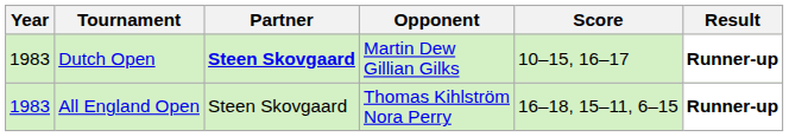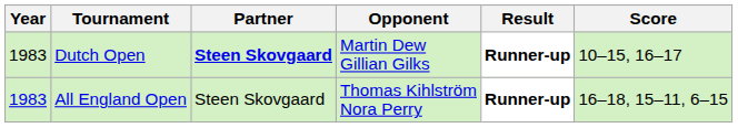columns swapped: Score <-> Result
